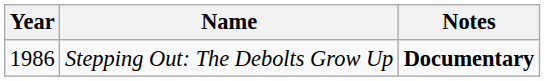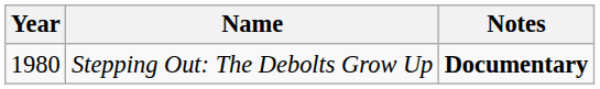Stepping Out: The Debolts Grow Up | Year: 1986 -> 1980
